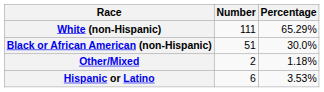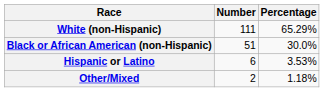rows swapped: Other/Mixed <-> Hispanic or Latino
